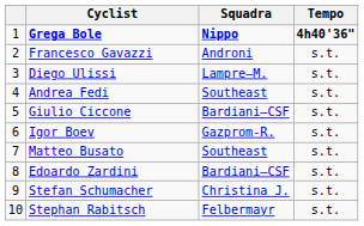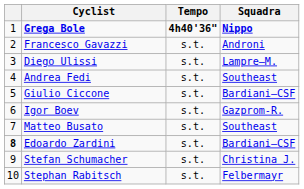columns swapped: Squadra <-> Tempo
Edoardo Zardini | column 1: normal -> bold
